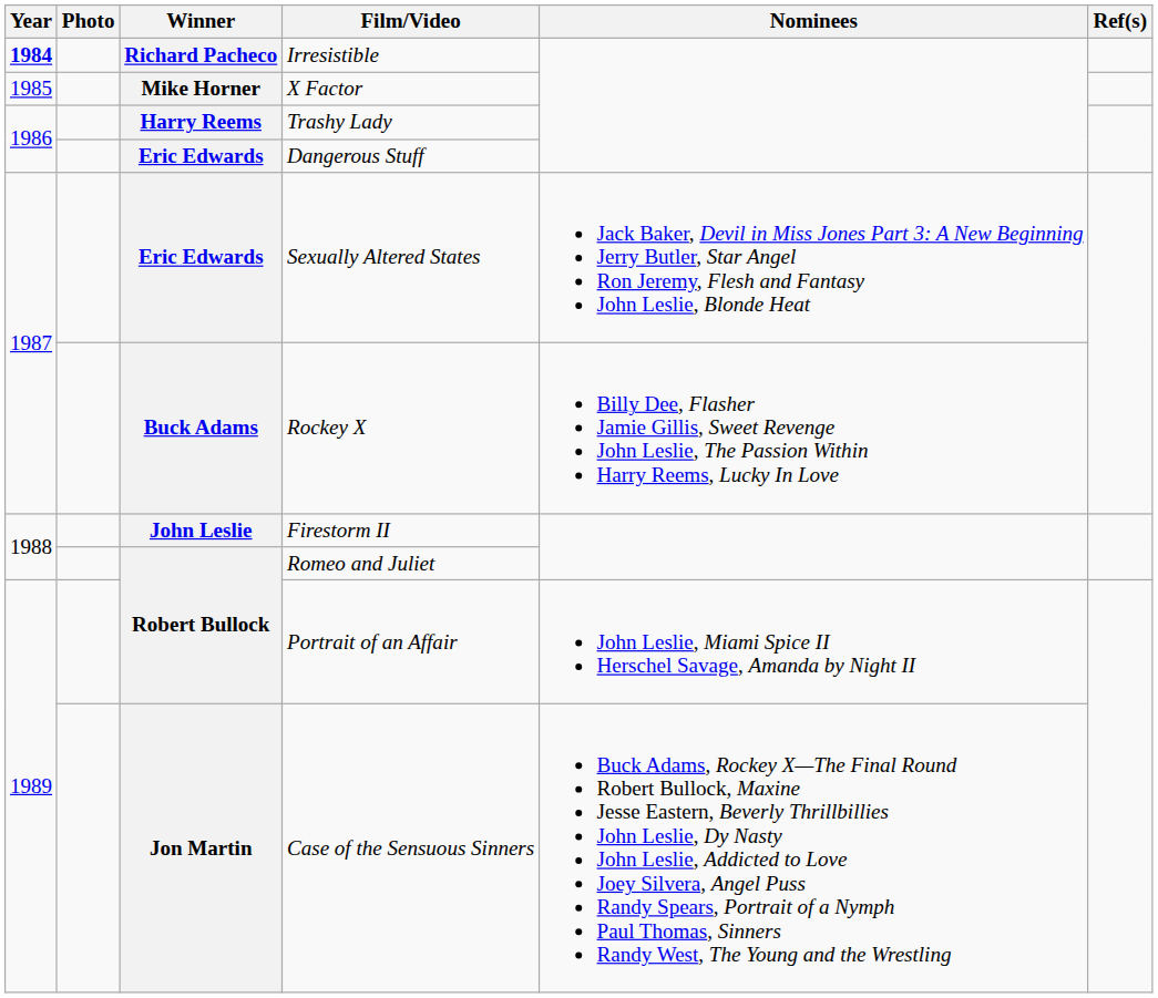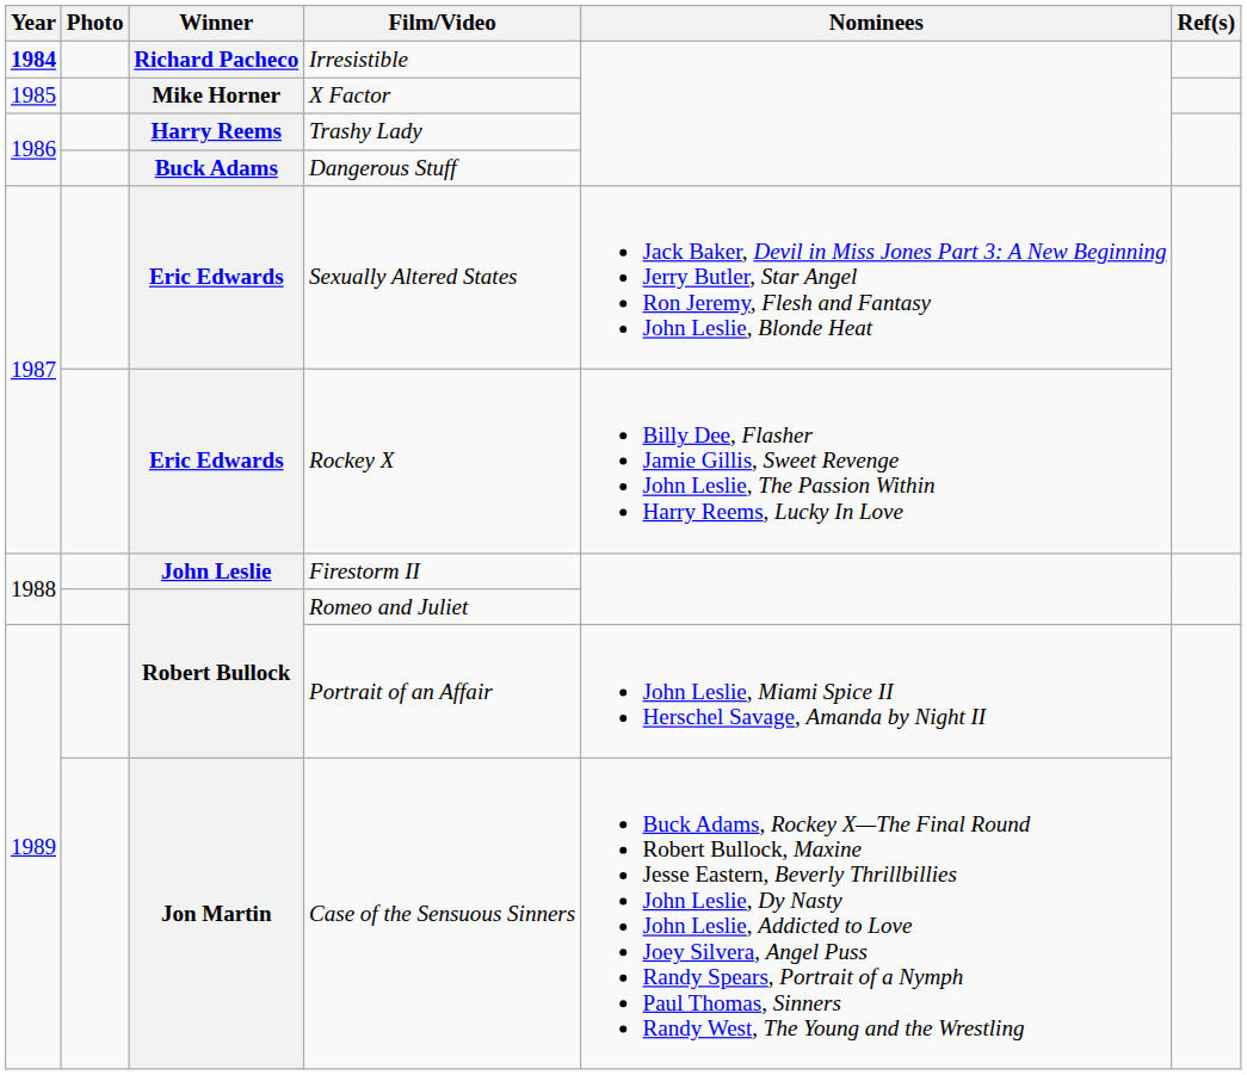Dangerous Stuff | Winner: Eric Edwards -> Buck Adams
Rockey X | Winner: Buck Adams -> Eric Edwards
